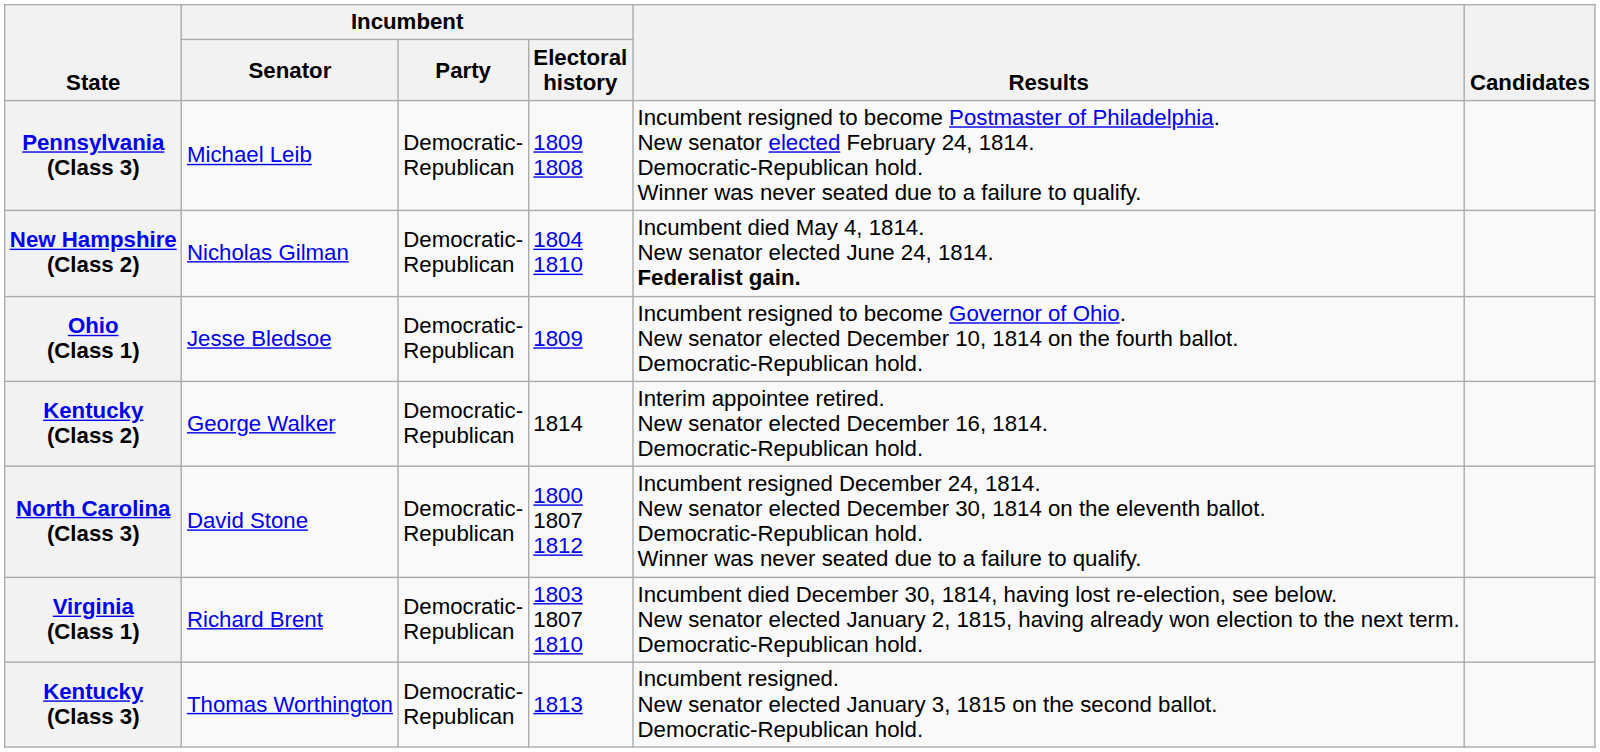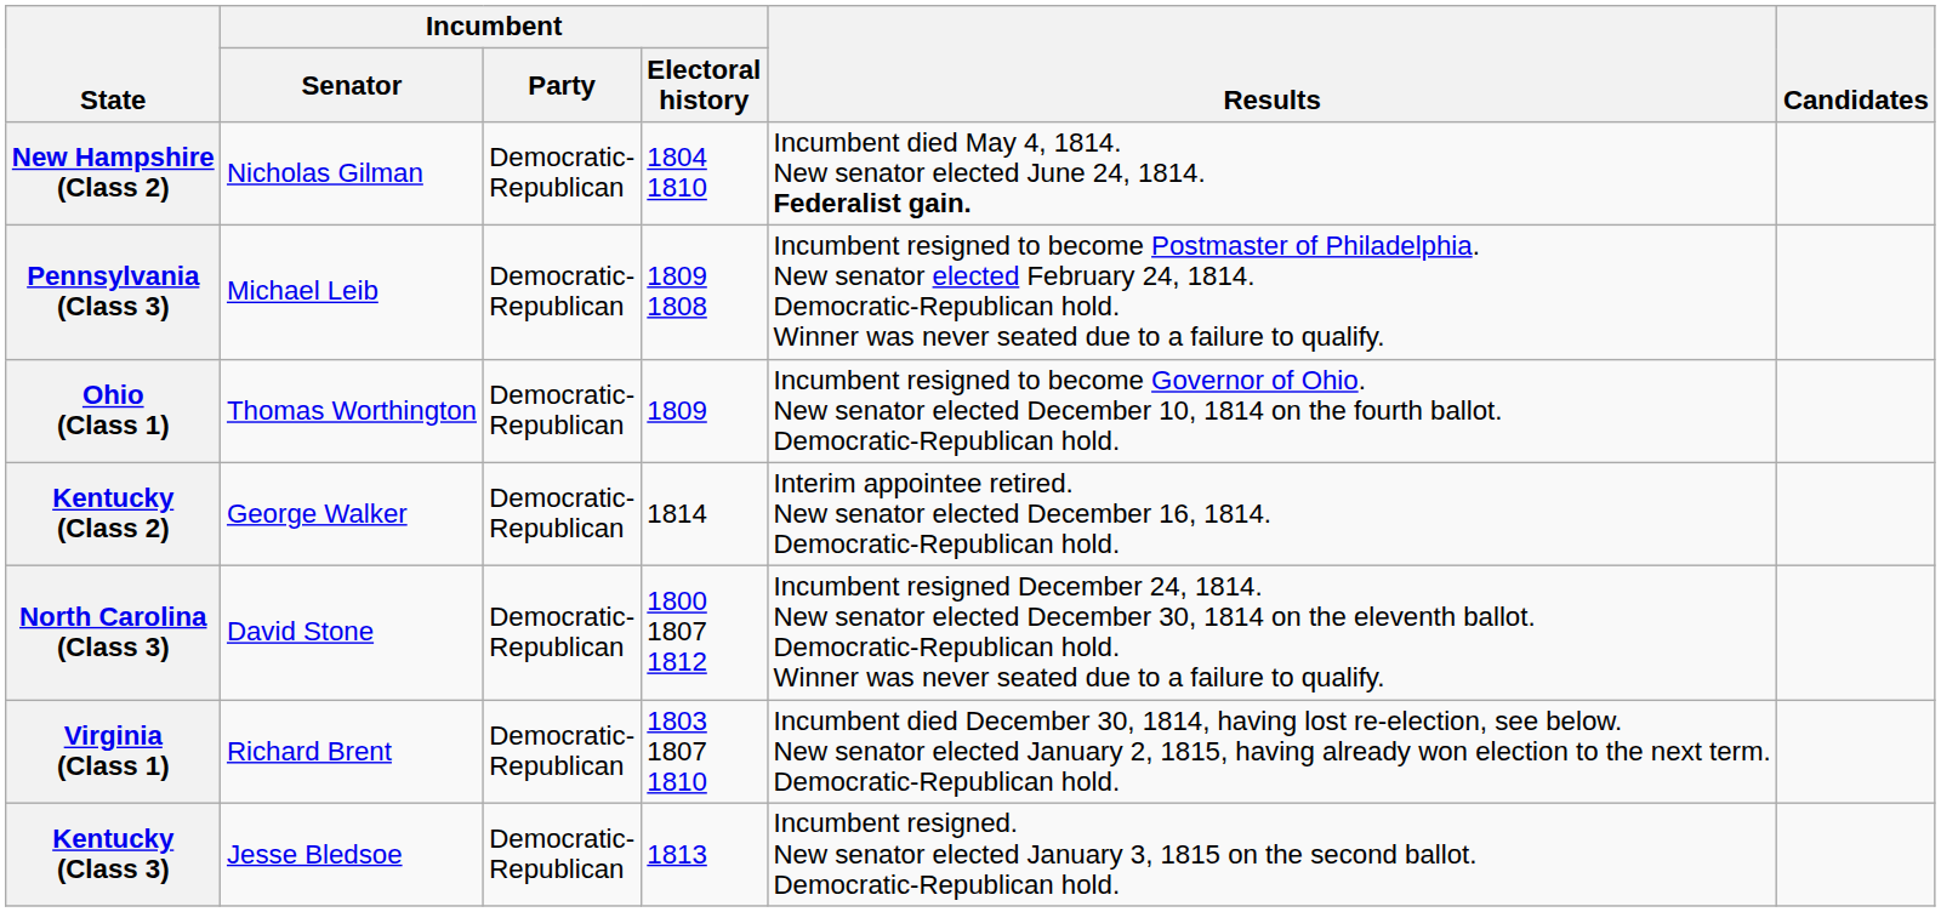rows swapped: Pennsylvania (Class 3) <-> New Hampshire (Class 2)
Ohio (Class 1) | Incumbent / Senator: Jesse Bledsoe -> Thomas Worthington
Kentucky (Class 3) | Incumbent / Senator: Thomas Worthington -> Jesse Bledsoe
